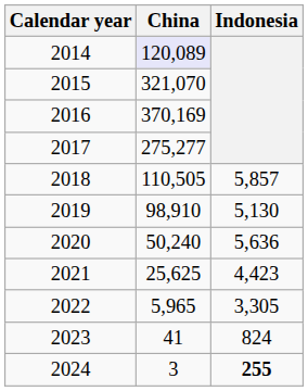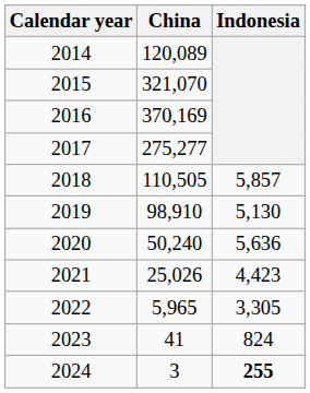2014 | China: lavender background -> no background
2021 | China: 25,625 -> 25,026
